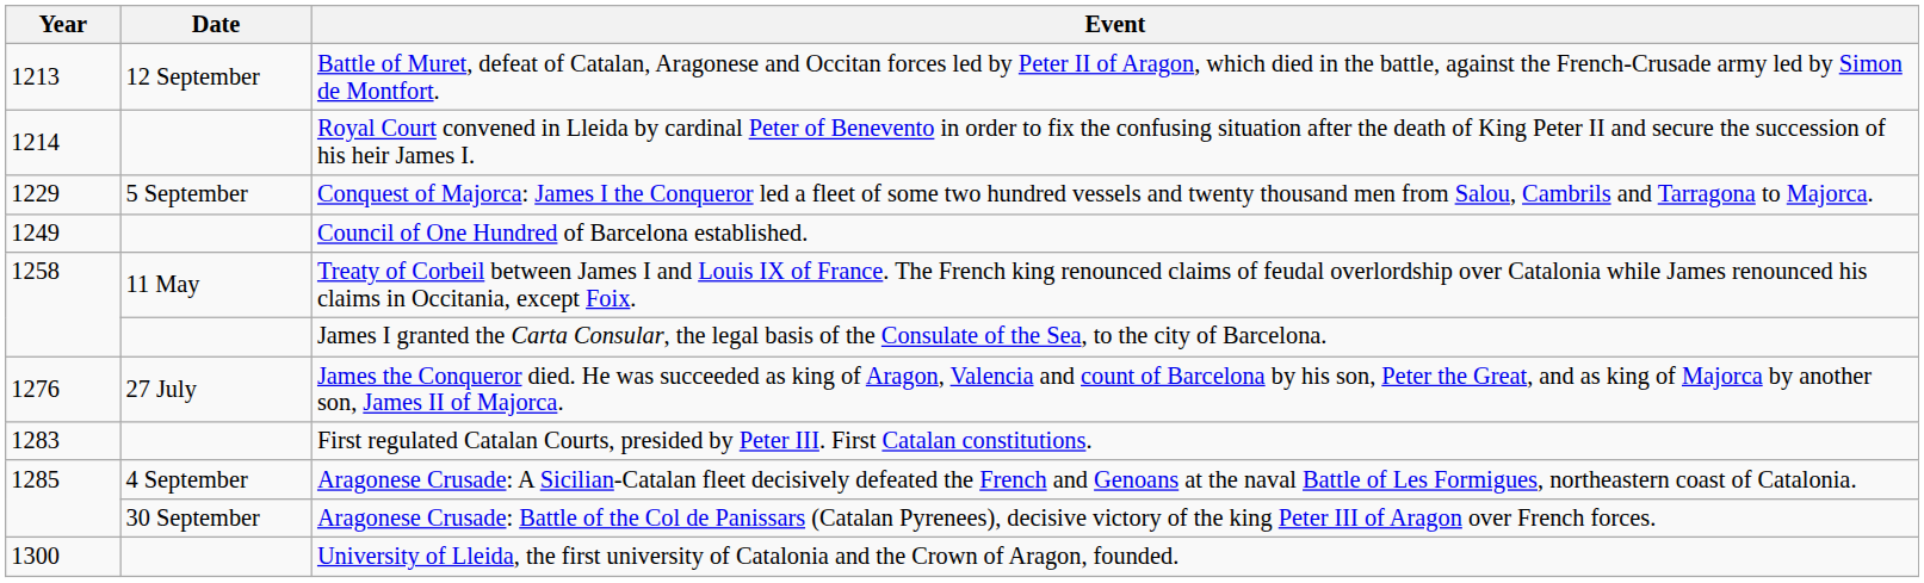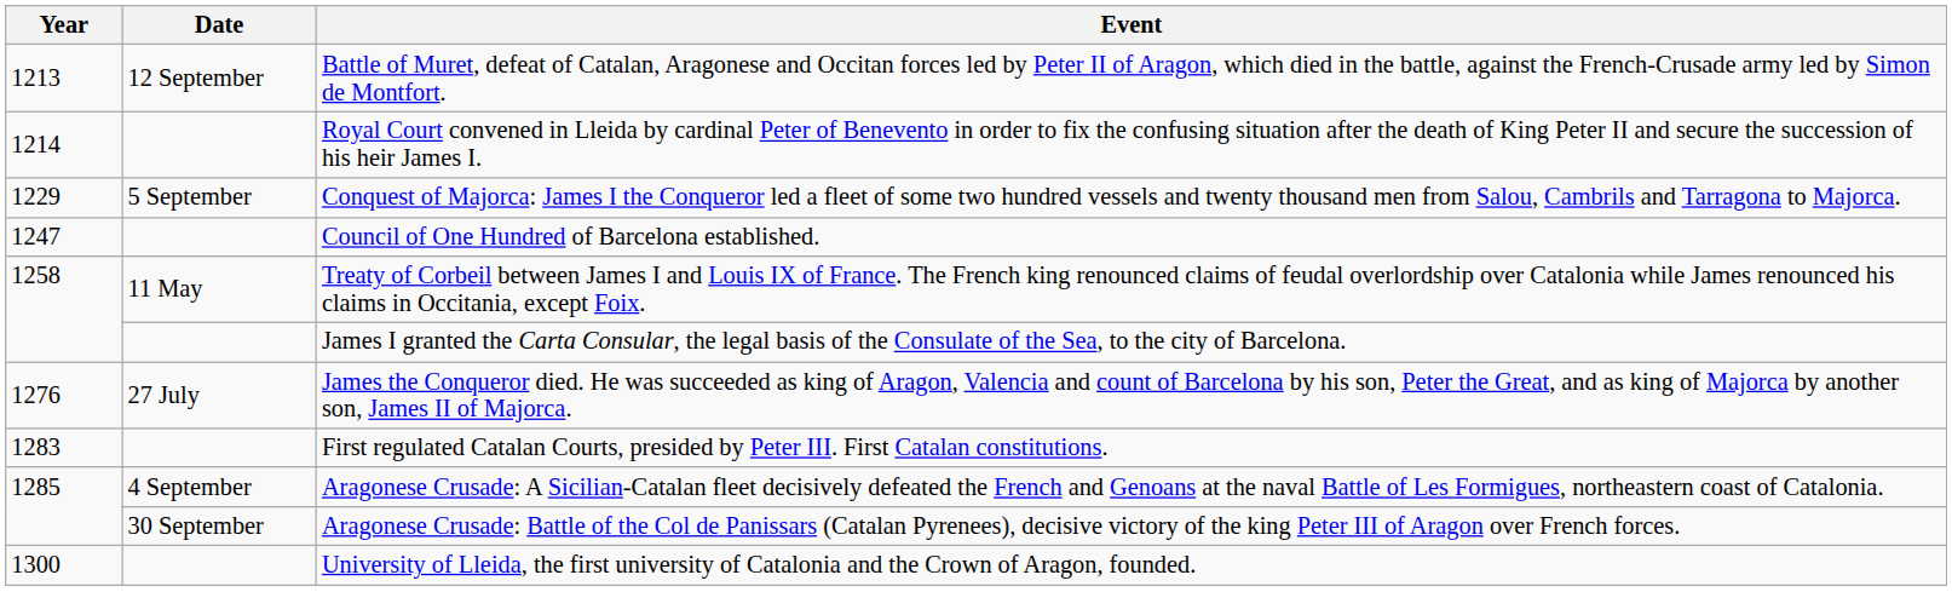Council of One Hundred of Barcelona established. | Year: 1249 -> 1247
